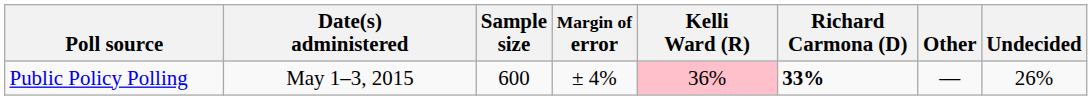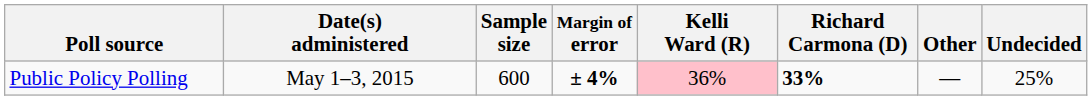Public Policy Polling | Margin of error: normal -> bold
Public Policy Polling | Undecided: 26% -> 25%
